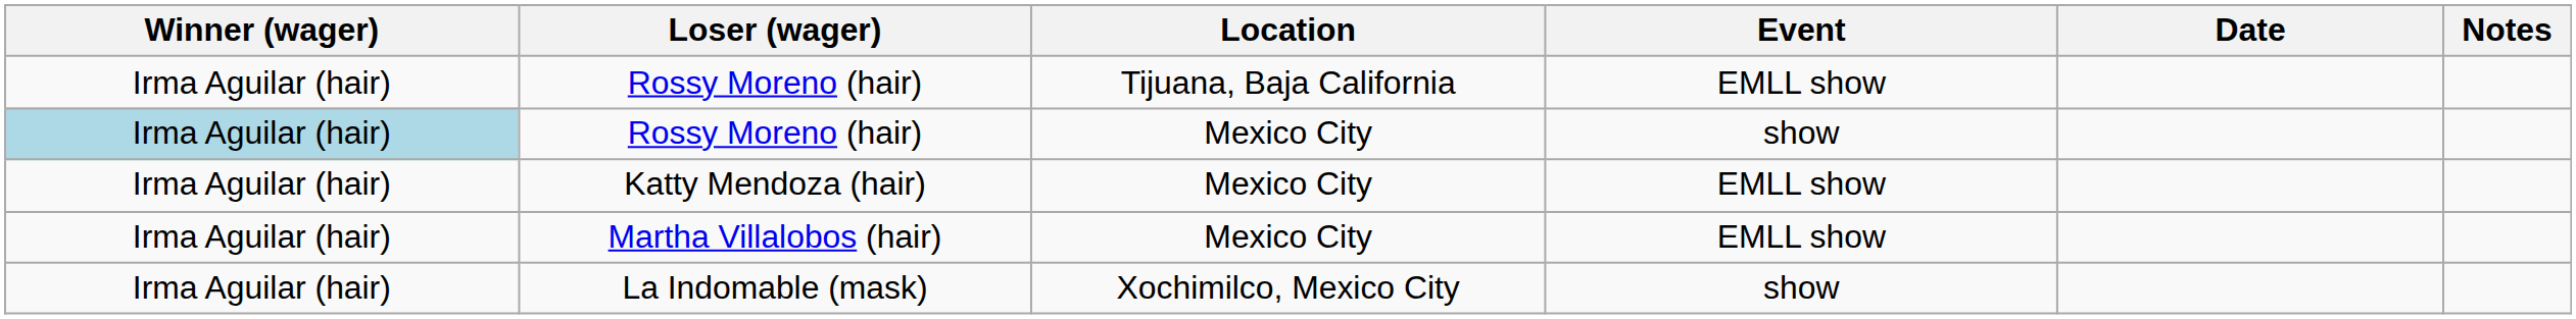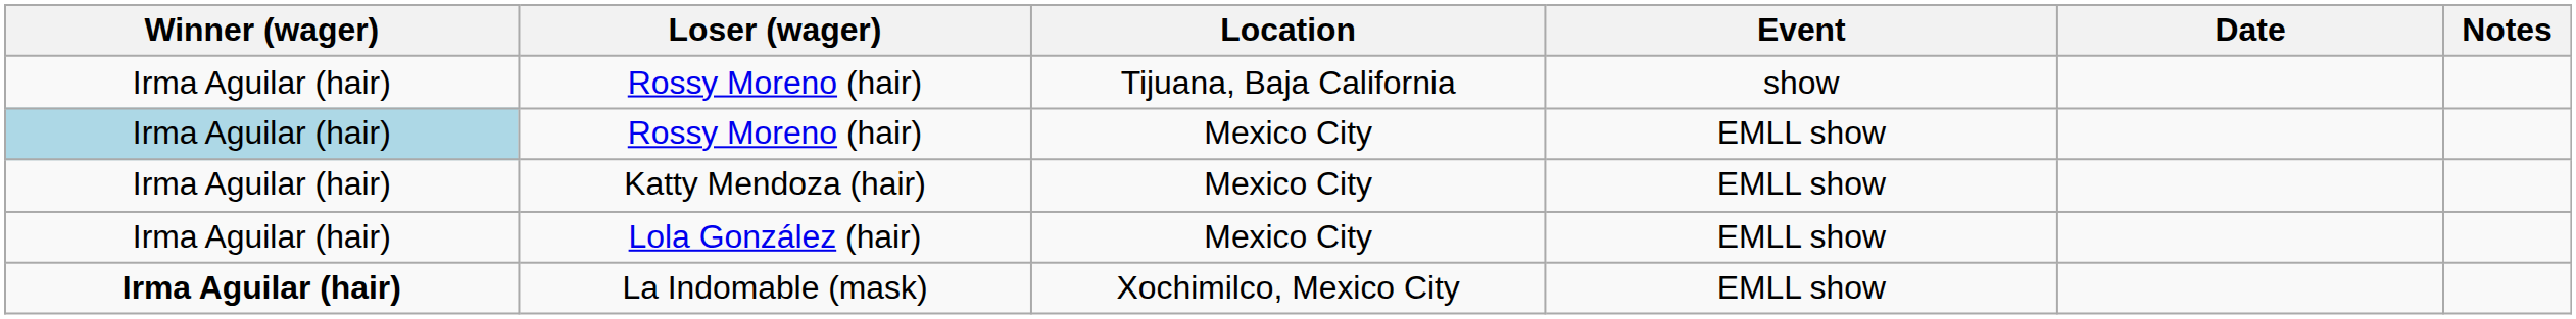Rossy Moreno (hair) / Tijuana, Baja California | Event: EMLL show -> show
Rossy Moreno (hair) / Mexico City | Event: show -> EMLL show
- row: Irma Aguilar (hair) | Martha Villalobos (hair) | Mexico City | EMLL show
+ row: Irma Aguilar (hair) | Lola González (hair) | Mexico City | EMLL show
La Indomable (mask) | Winner (wager): normal -> bold
La Indomable (mask) | Event: show -> EMLL show
